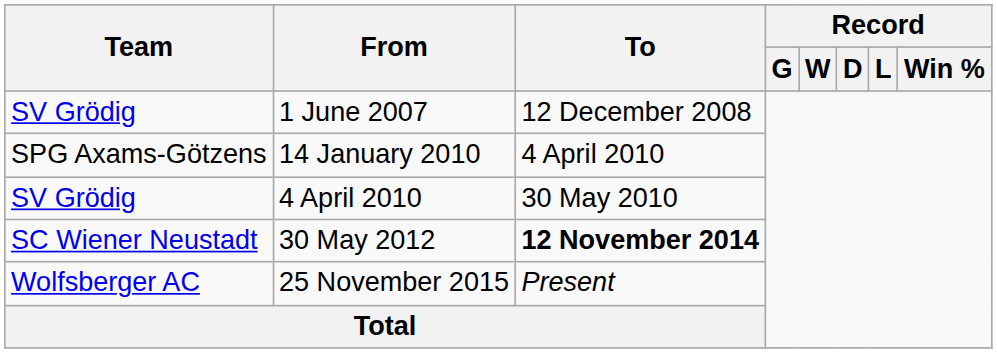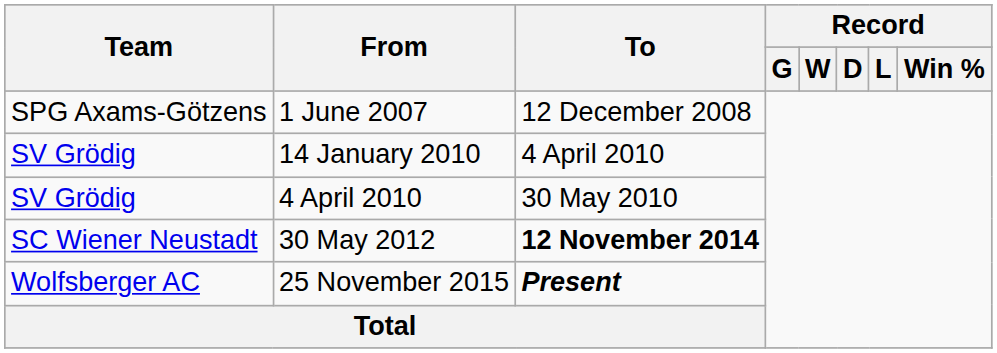1 June 2007 | Team: SV Grödig -> SPG Axams-Götzens
14 January 2010 | Team: SPG Axams-Götzens -> SV Grödig
25 November 2015 | To: normal -> bold
